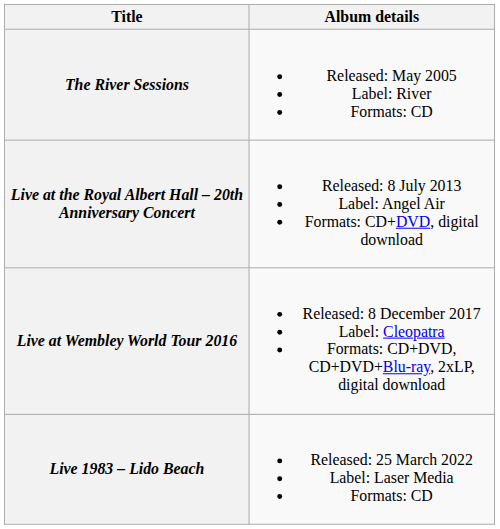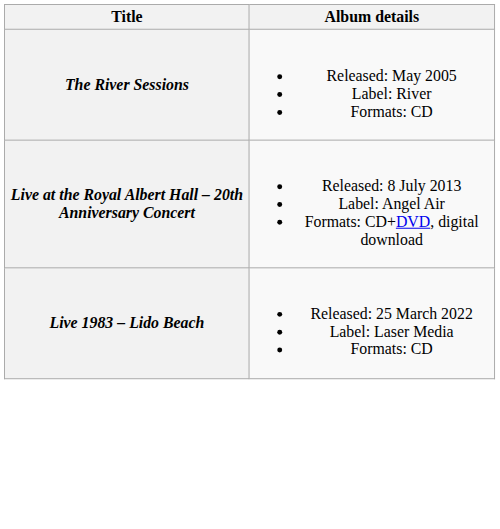- row: Live at Wembley World Tour 2016 | Released: 8 December 2017 Label: Cleopatra Formats: CD+DVD, CD+DVD+Blu-ray, 2xLP, digital download
